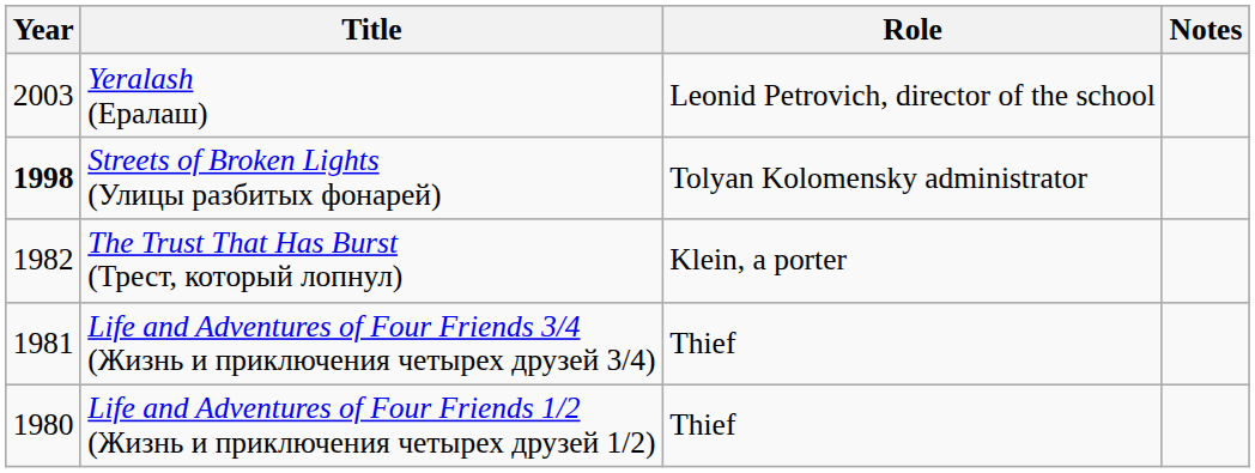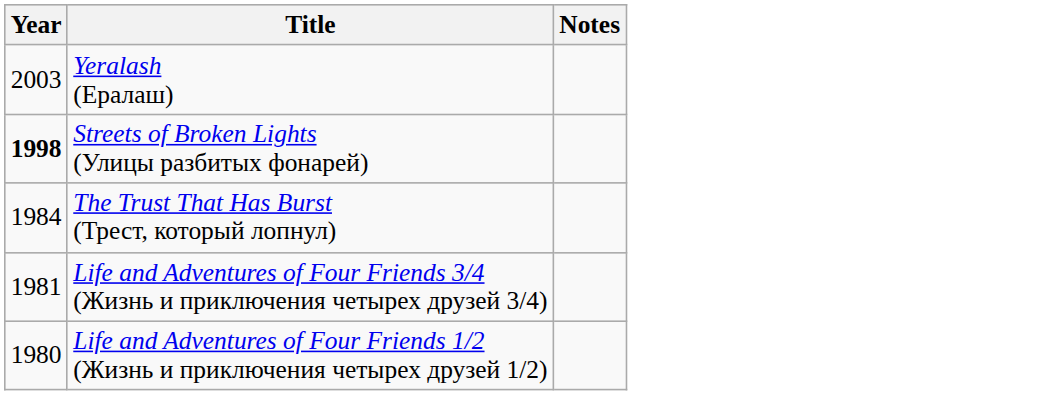- column: Role | Leonid Petrovich, director of the school | Tolyan Kolomensky administrator | Klein, a porter | Thief | Thief
The Trust That Has Burst (Трест, который лопнул) | Year: 1982 -> 1984
